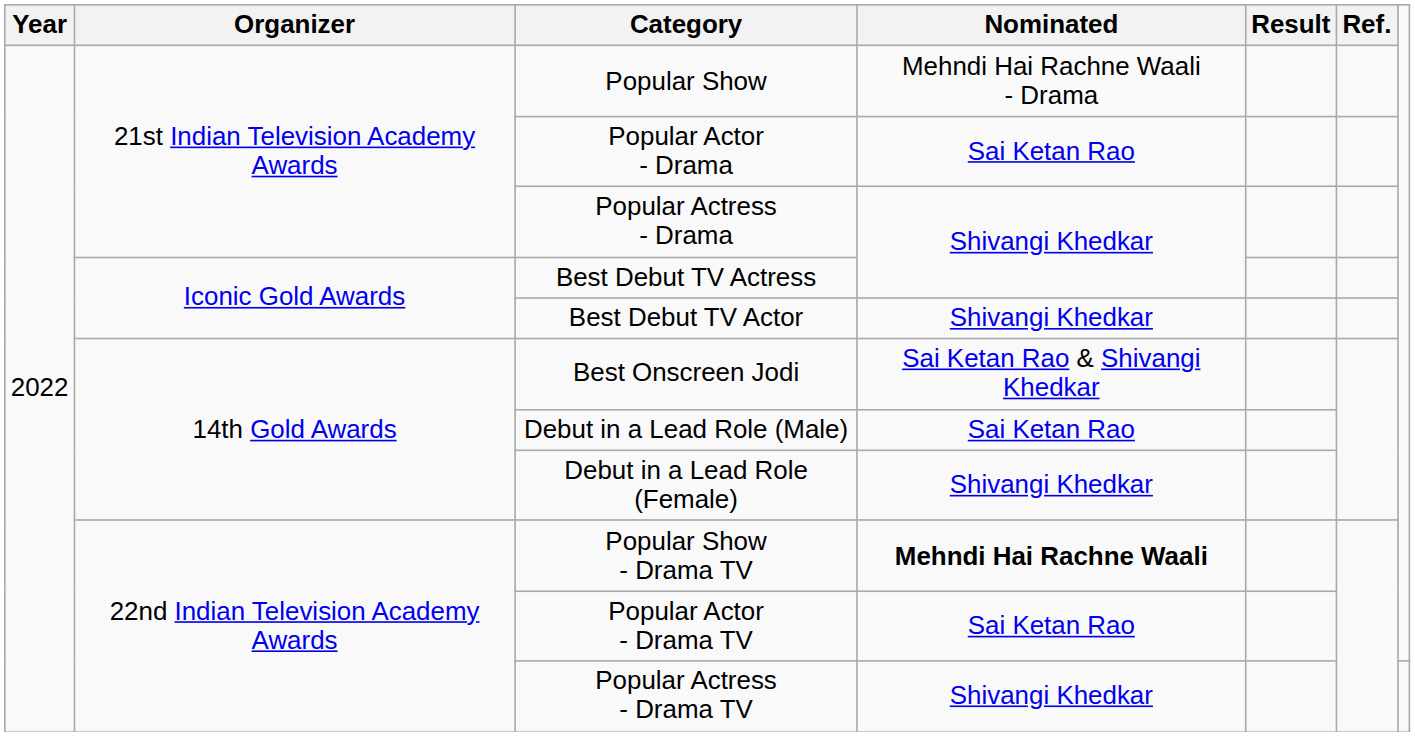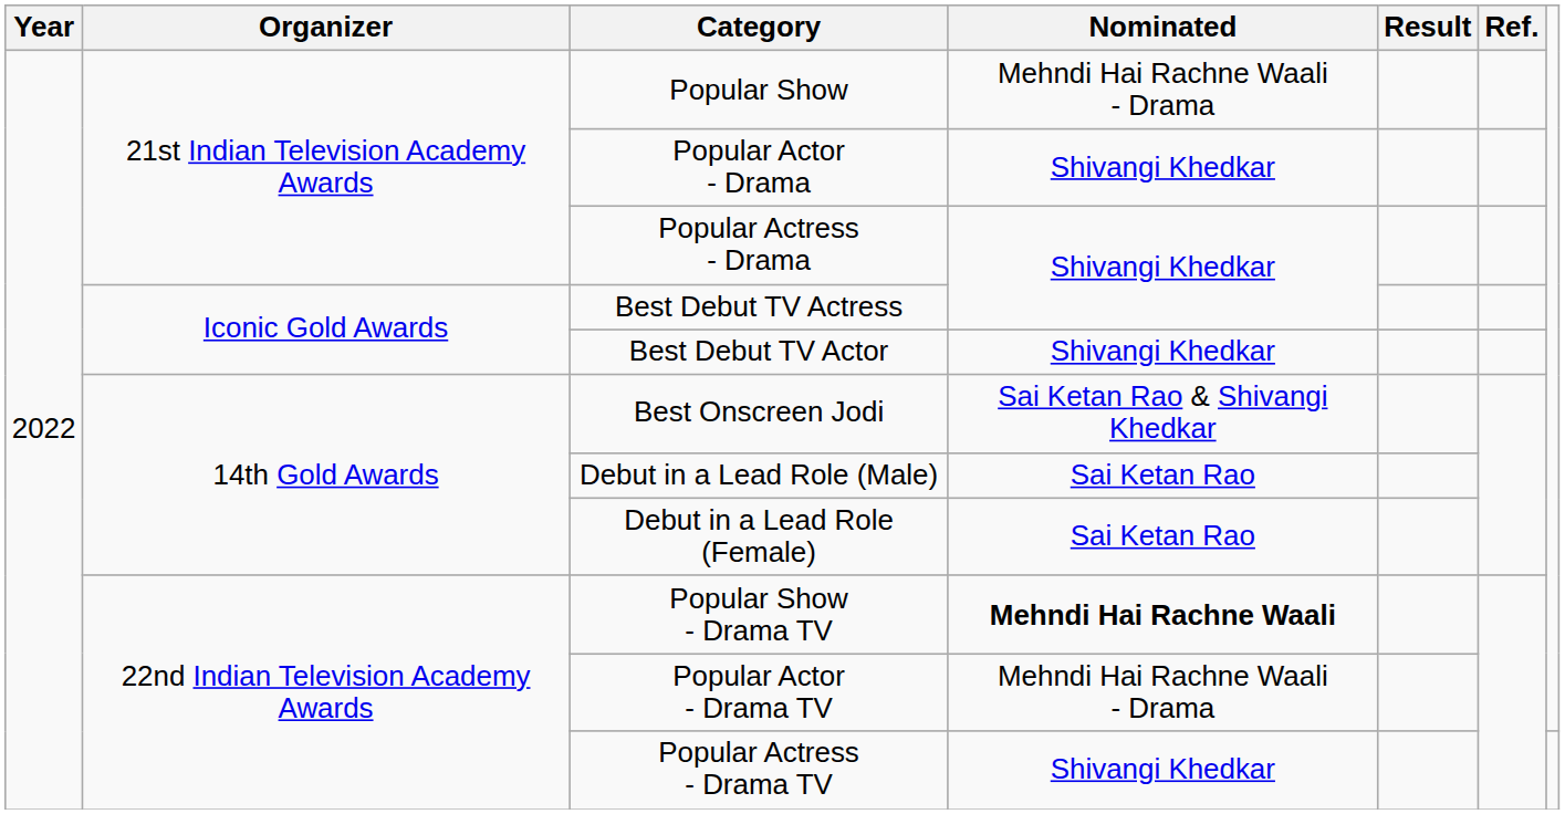Popular Actor - Drama | Nominated: Sai Ketan Rao -> Shivangi Khedkar
Debut in a Lead Role (Female) | Nominated: Shivangi Khedkar -> Sai Ketan Rao
Popular Actor - Drama TV | Nominated: Sai Ketan Rao -> Mehndi Hai Rachne Waali - Drama
